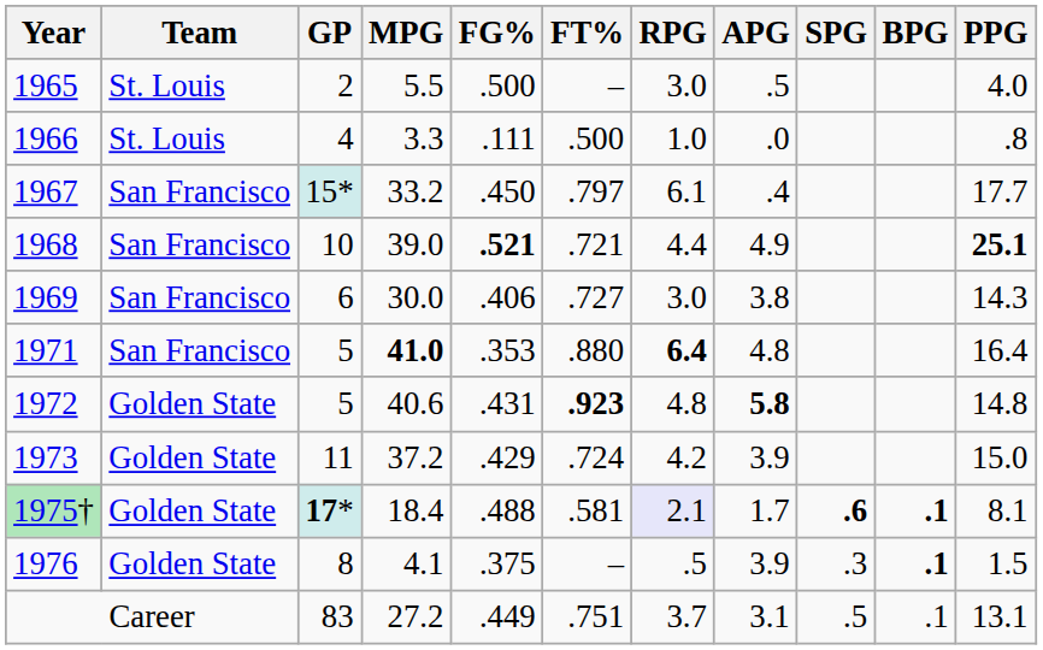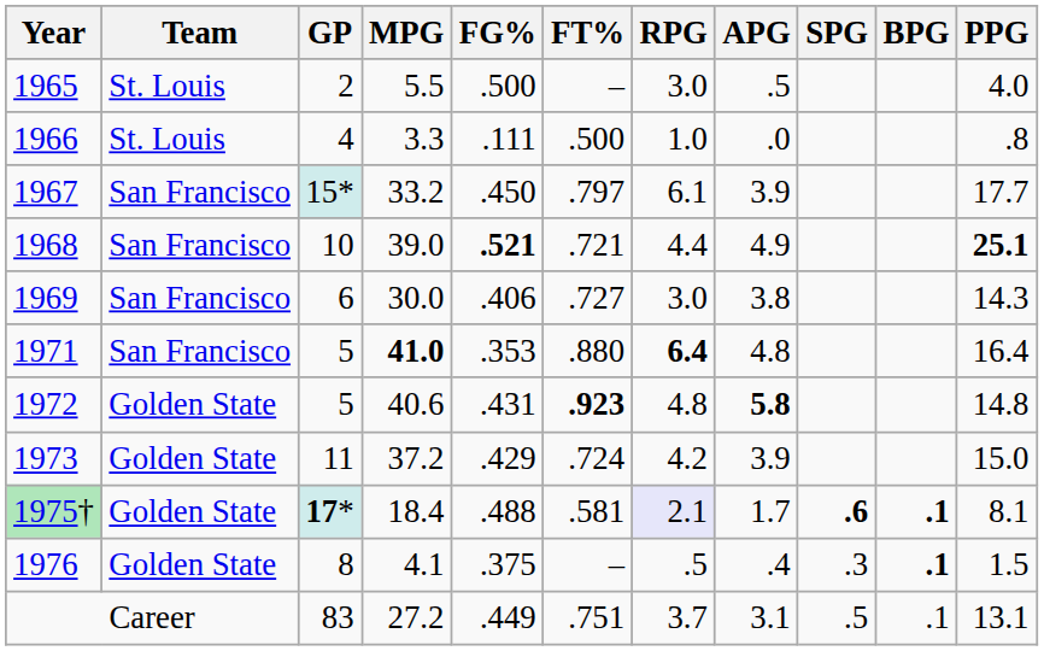1967 | APG: .4 -> 3.9
1976 | APG: 3.9 -> .4
